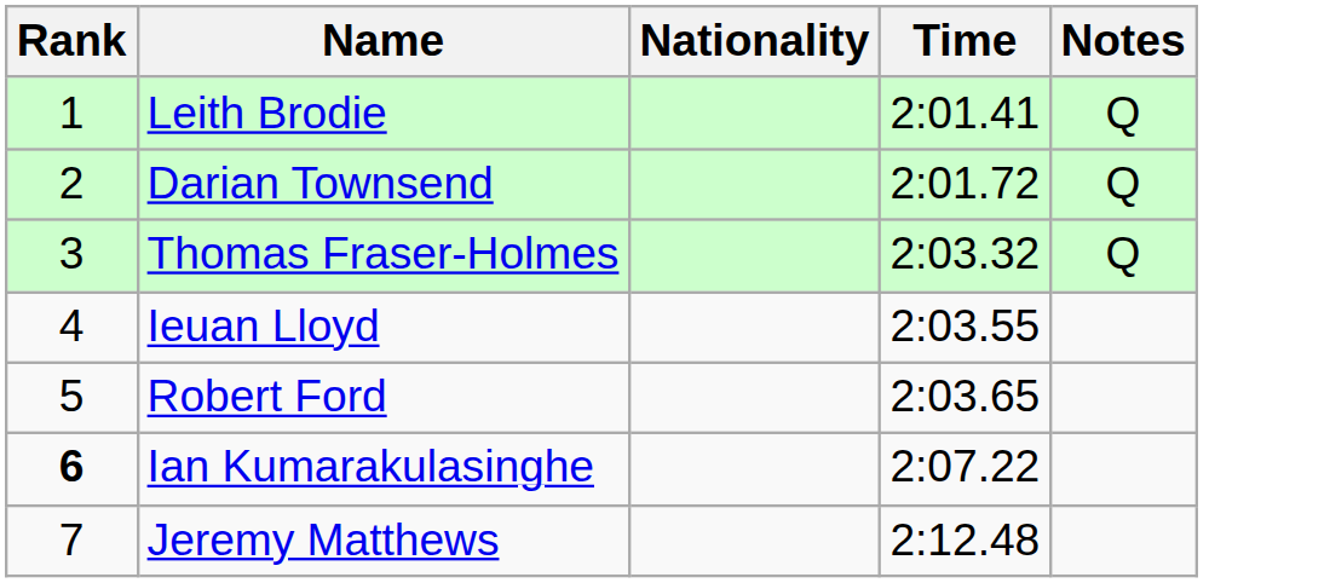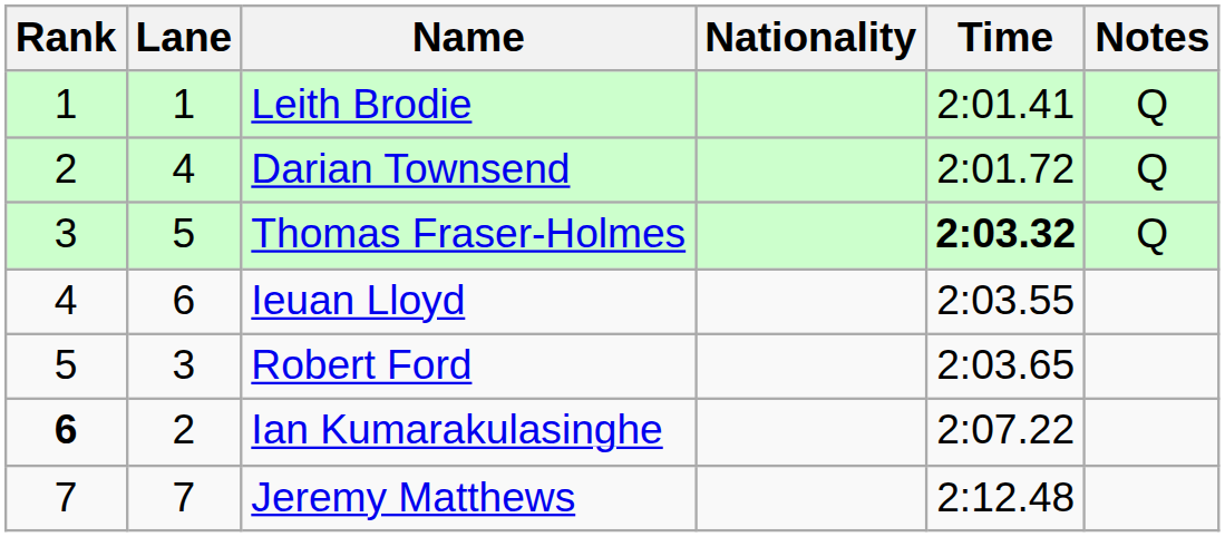+ column: Lane | 1 | 4 | 5 | 6 | 3 | 2 | 7
Thomas Fraser-Holmes | Time: normal -> bold
